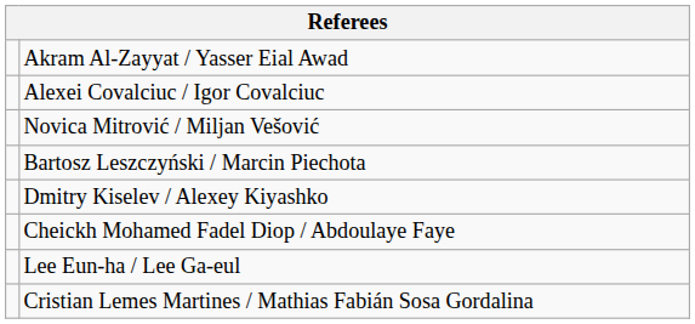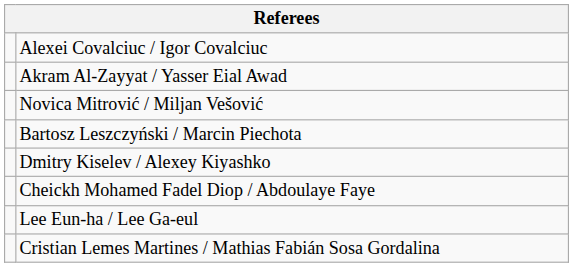rows swapped: Akram Al-Zayyat / Yasser Eial Awad <-> Alexei Covalciuc / Igor Covalciuc
